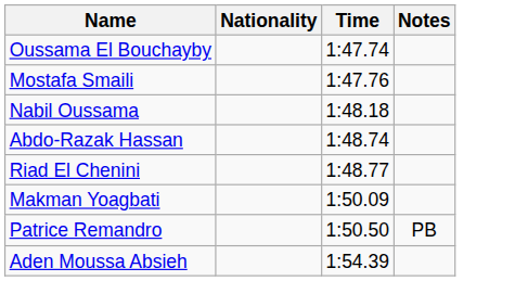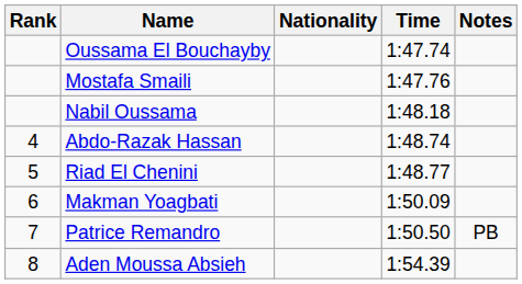+ column: Rank | 4 | 5 | 6 | 7 | 8
